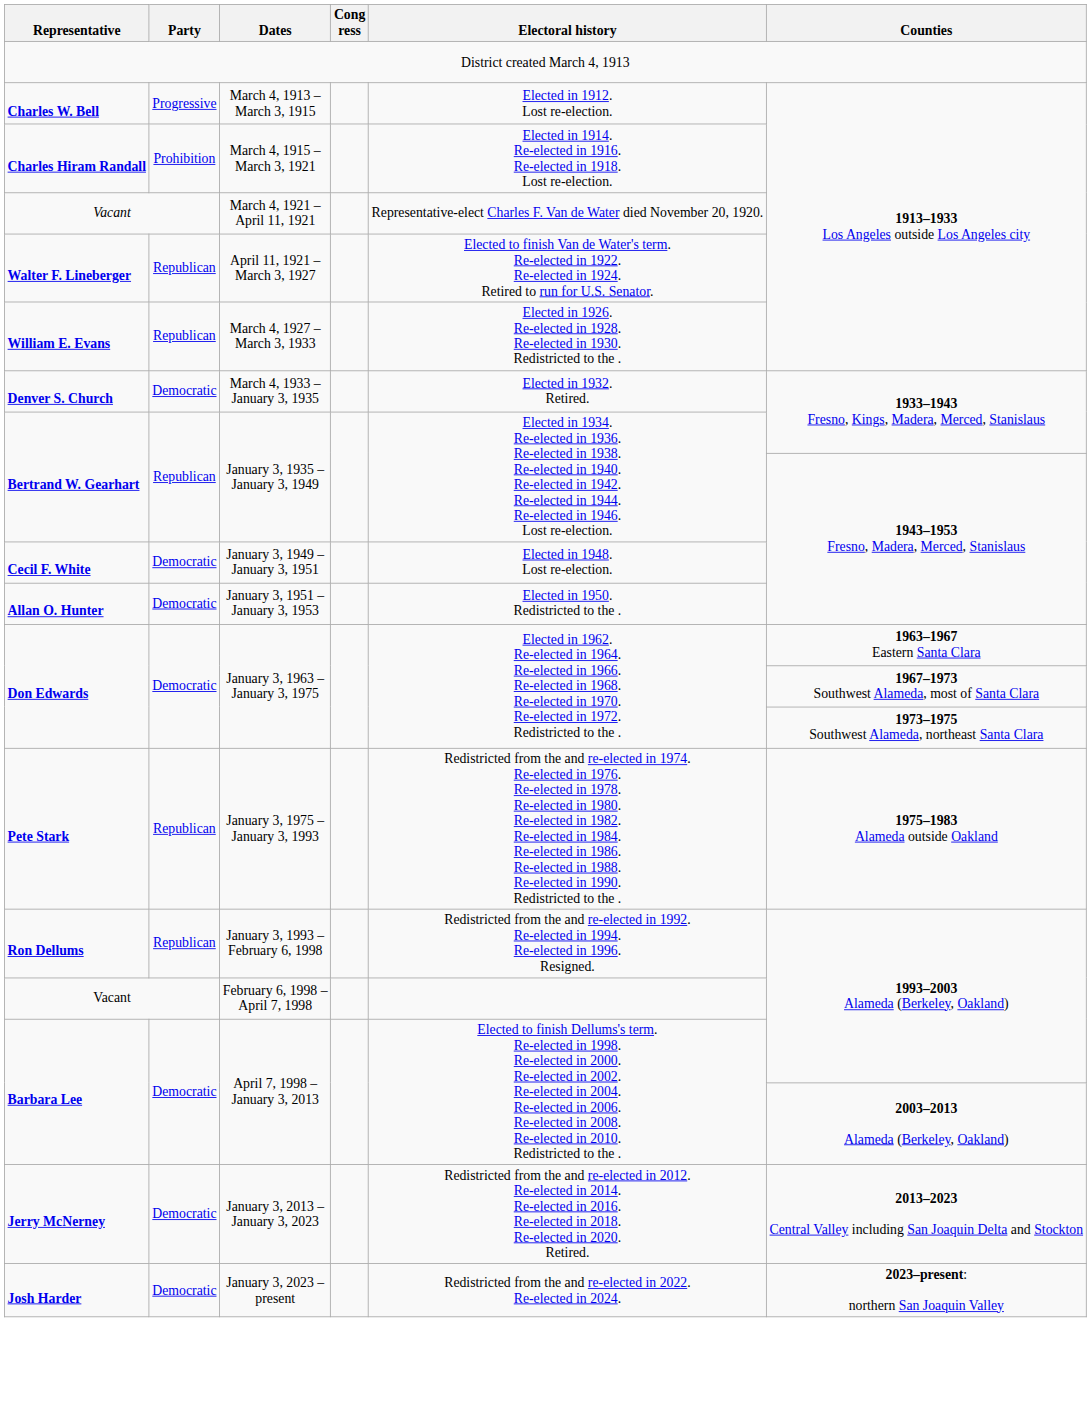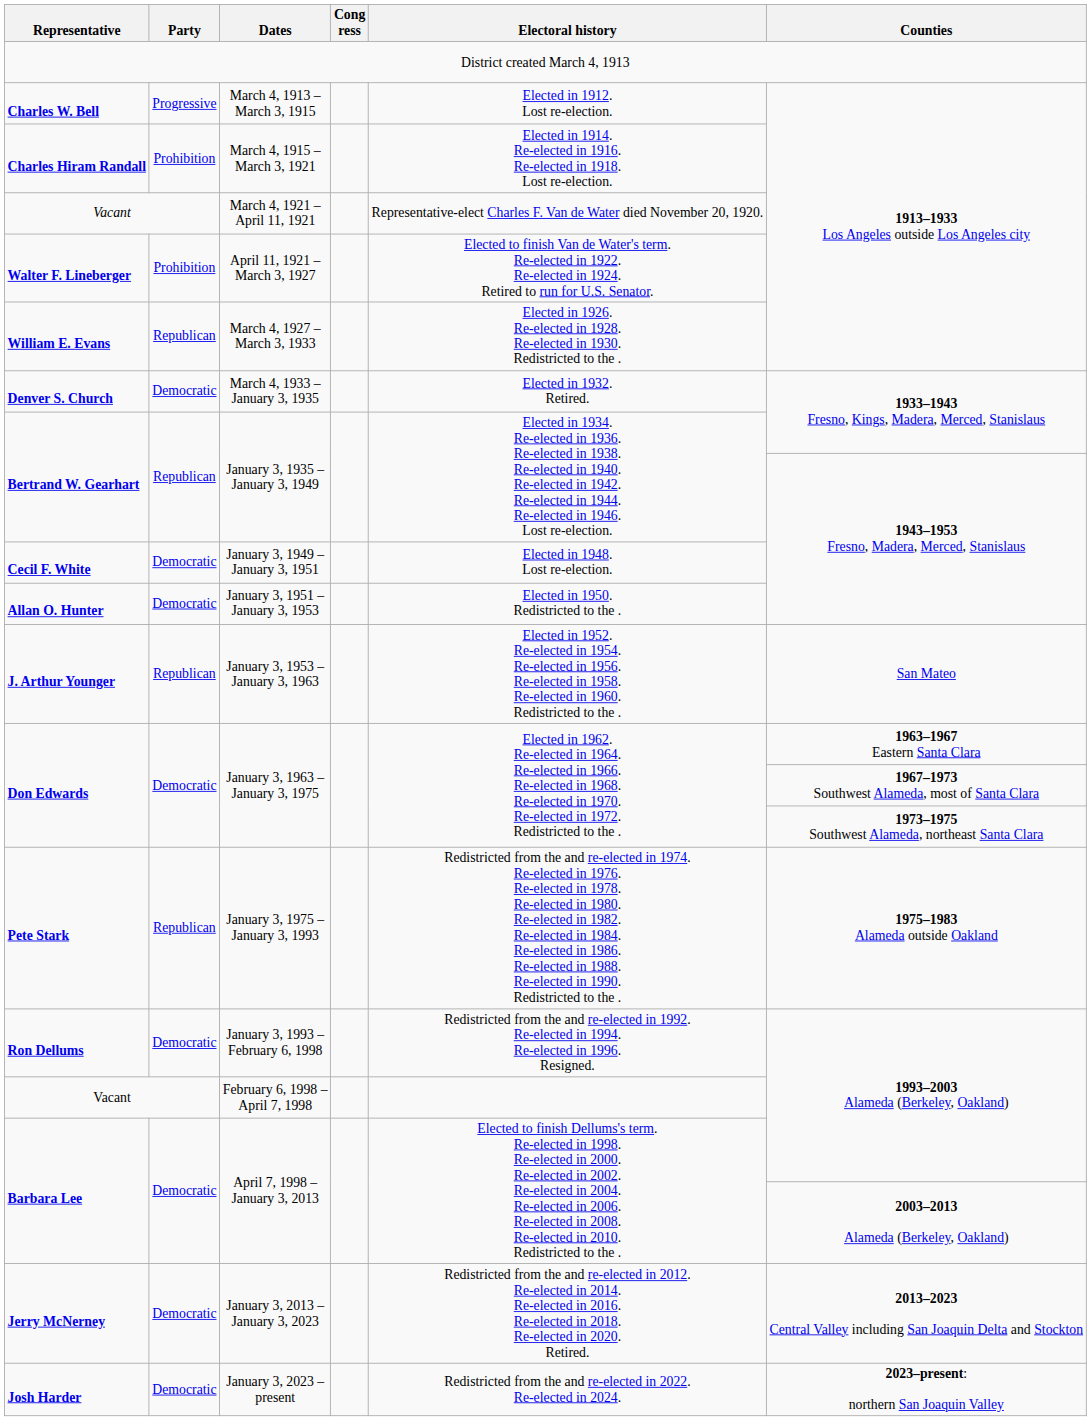April 11, 1921 – March 3, 1927 | Party: Republican -> Prohibition
+ row: J. Arthur Younger | Republican | January 3, 1953 – January 3, 1963 | Elected in 1952. Re-elected in 1954. Re-elected in 1956. Re-elected in 1958. Re-elected in 1960. Redistricted to the . | San Mateo
January 3, 1993 – February 6, 1998 | Party: Republican -> Democratic
